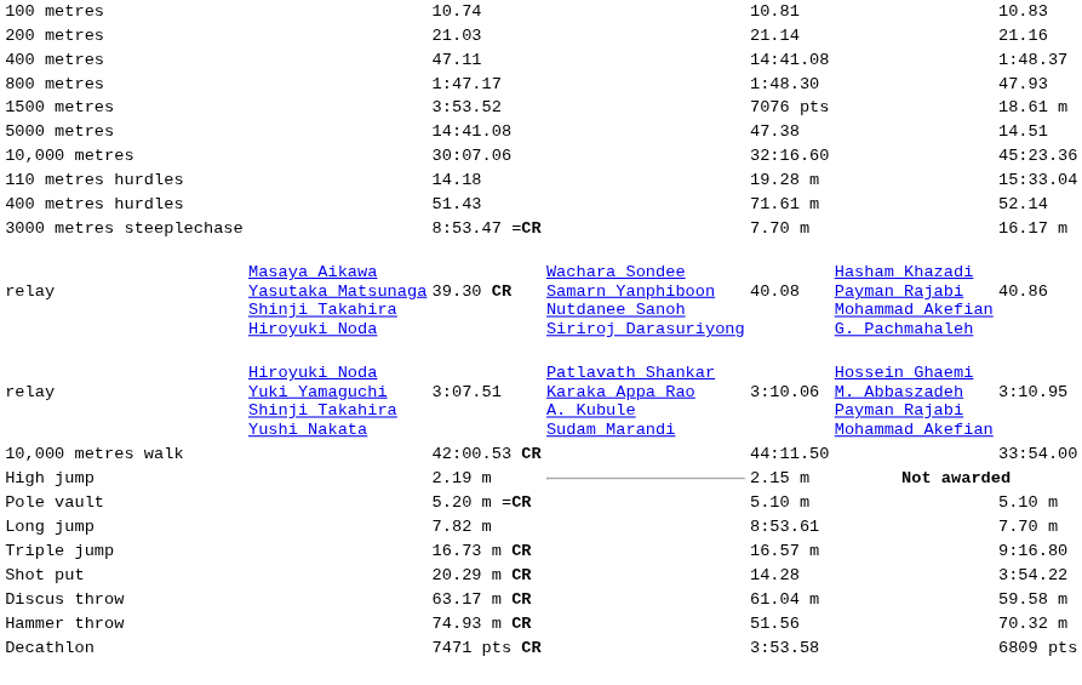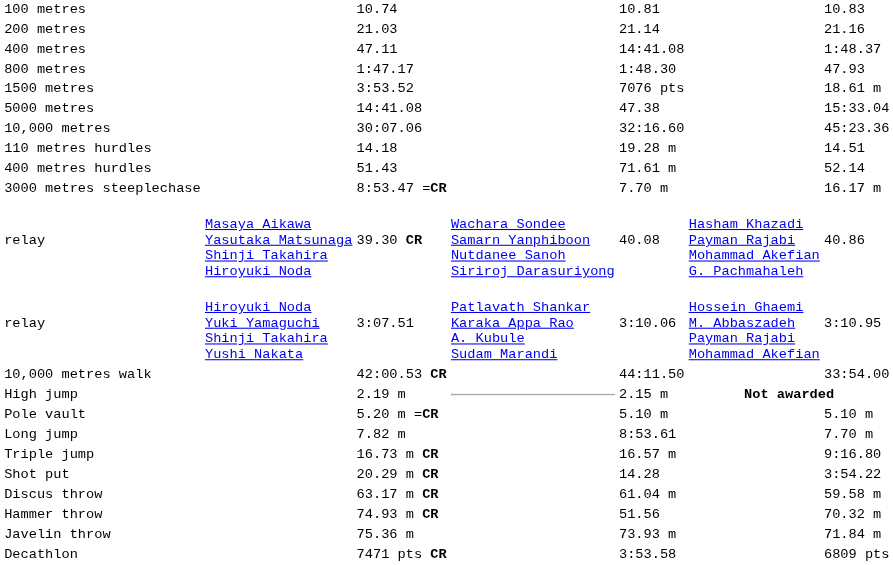5000 metres | column 7: 14.51 -> 15:33.04
110 metres hurdles | column 7: 15:33.04 -> 14.51
+ row: Javelin throw | 75.36 m | 73.93 m | 71.84 m
